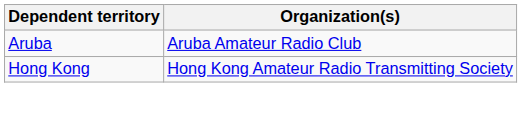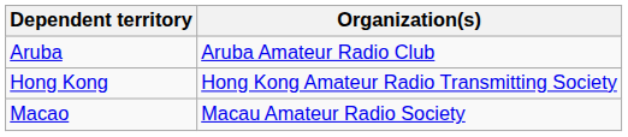+ row: Macao | Macau Amateur Radio Society
